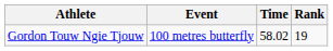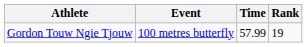Gordon Touw Ngie Tjouw | Time: 58.02 -> 57.99
